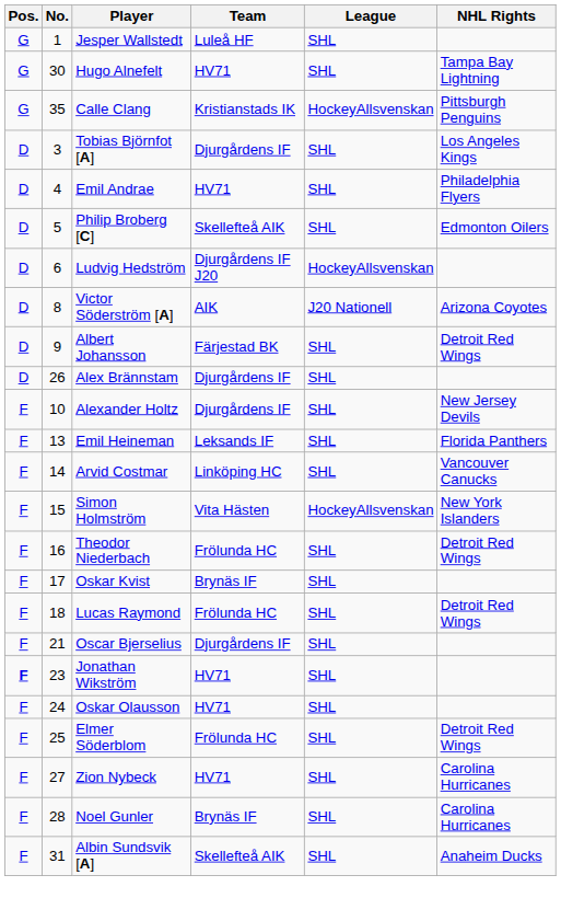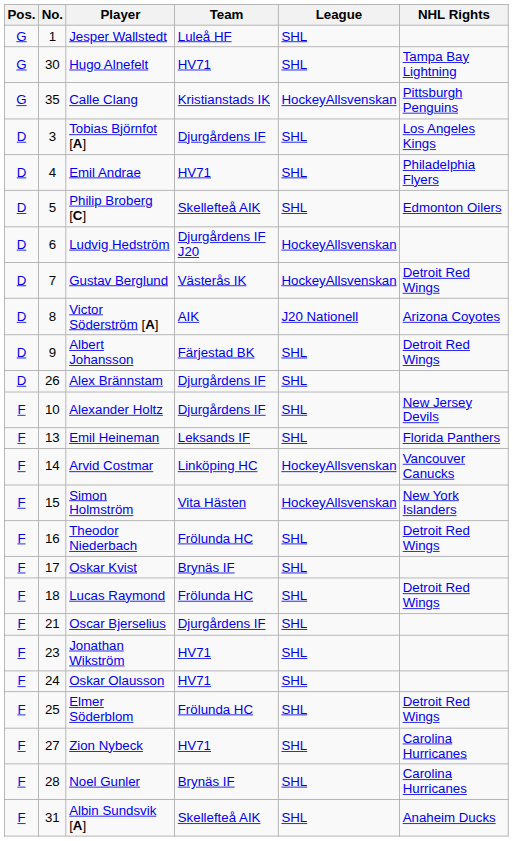+ row: D | 7 | Gustav Berglund | Västerås IK | HockeyAllsvenskan | Detroit Red Wings
Arvid Costmar | League: SHL -> HockeyAllsvenskan
Jonathan Wikström | Pos.: bold -> normal
